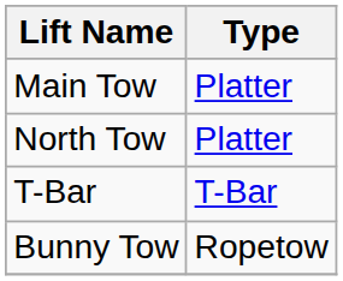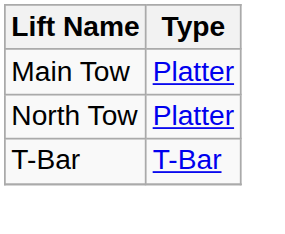- row: Bunny Tow | Ropetow
